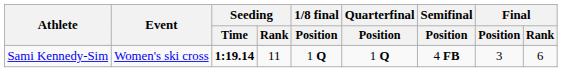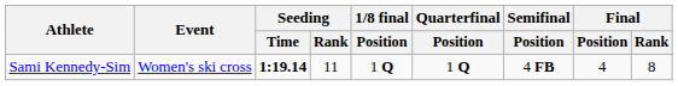Sami Kennedy-Sim | Final / Position: 3 -> 4
Sami Kennedy-Sim | Final / Rank: 6 -> 8
